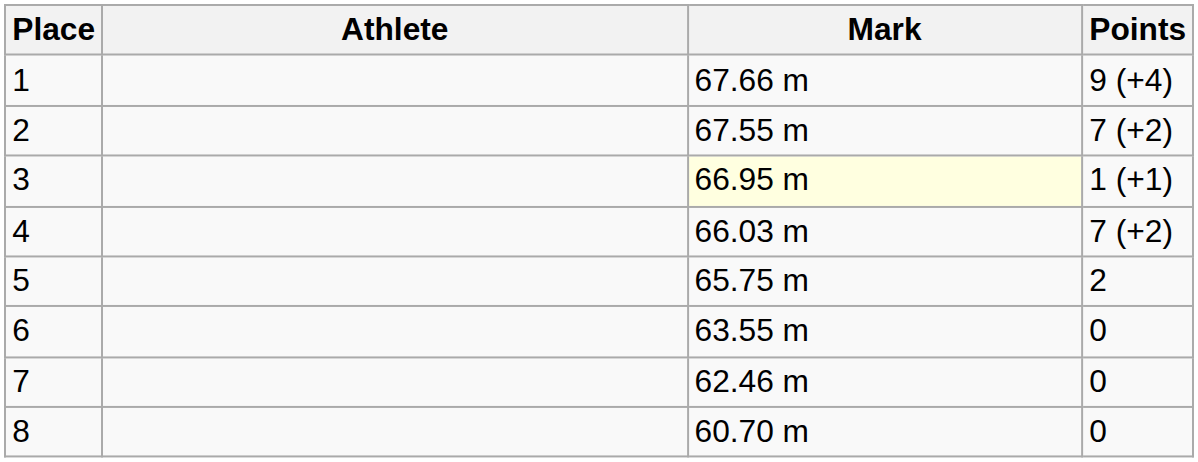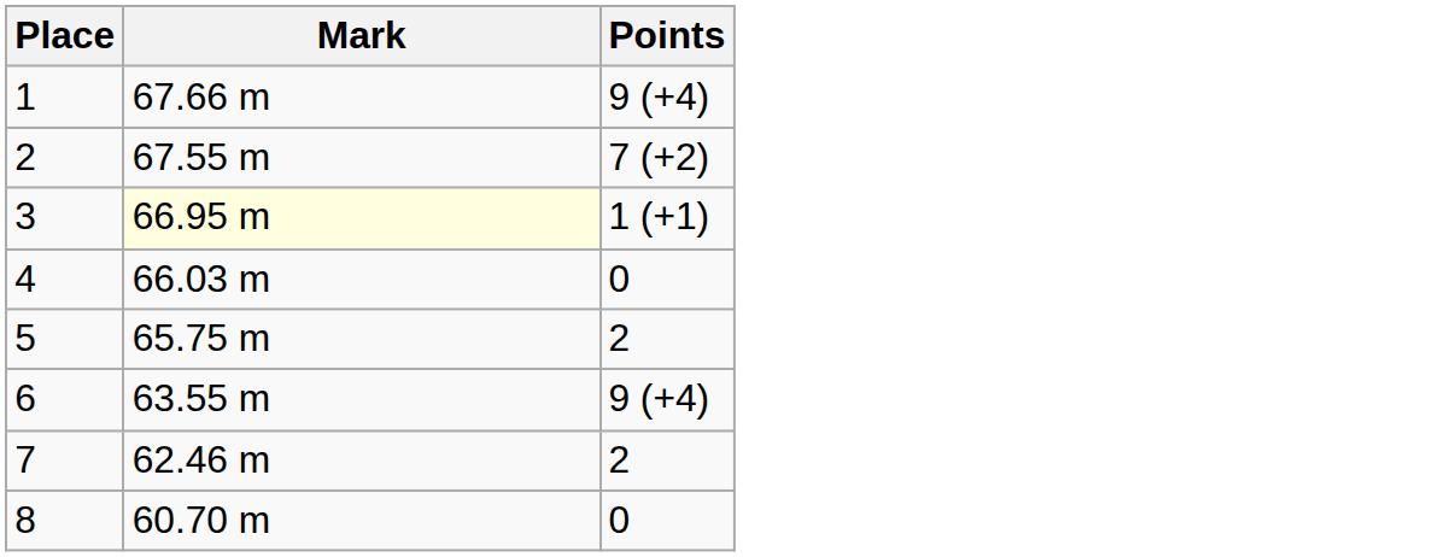- column: Athlete
4 | Points: 7 (+2) -> 0
6 | Points: 0 -> 9 (+4)
7 | Points: 0 -> 2
